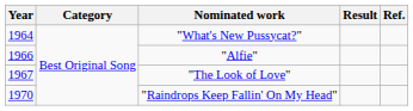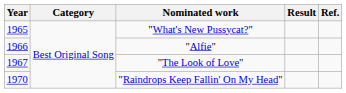"What's New Pussycat?" | Year: 1964 -> 1965
